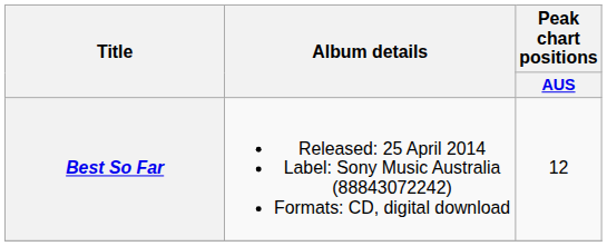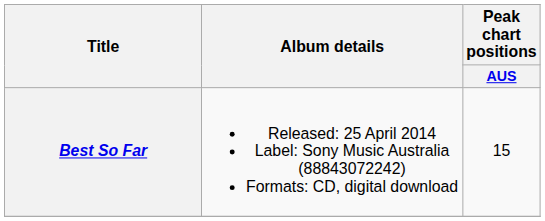Best So Far | Peak chart positions / AUS: 12 -> 15
